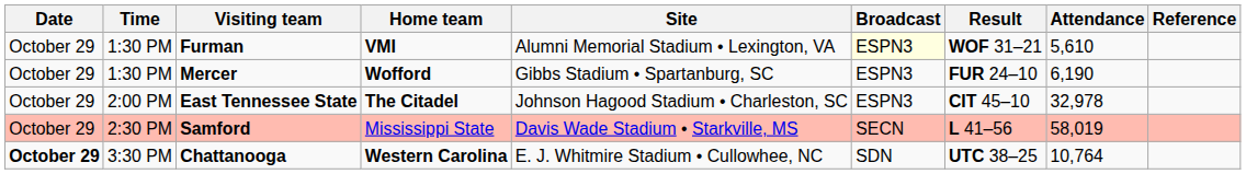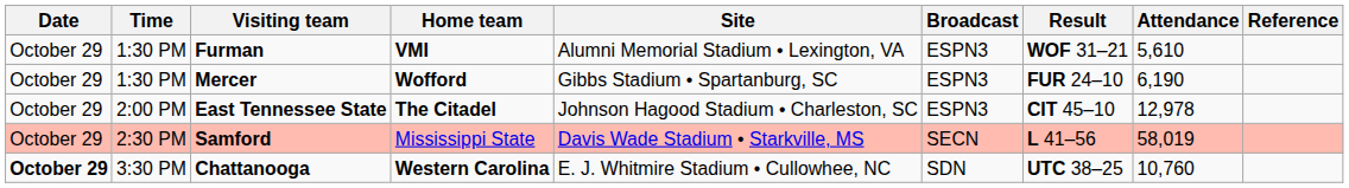Furman | Broadcast: lightyellow background -> no background
East Tennessee State | Attendance: 32,978 -> 12,978
Chattanooga | Attendance: 10,764 -> 10,760
